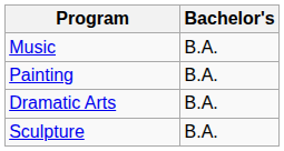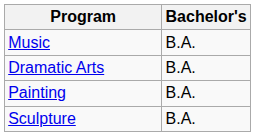rows swapped: Dramatic Arts <-> Painting
